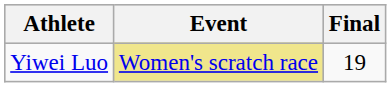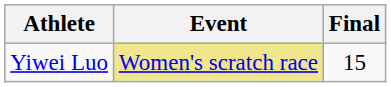Yiwei Luo | Final: 19 -> 15
